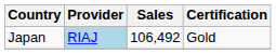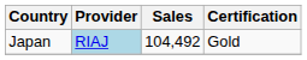Japan | Sales: 106,492 -> 104,492
